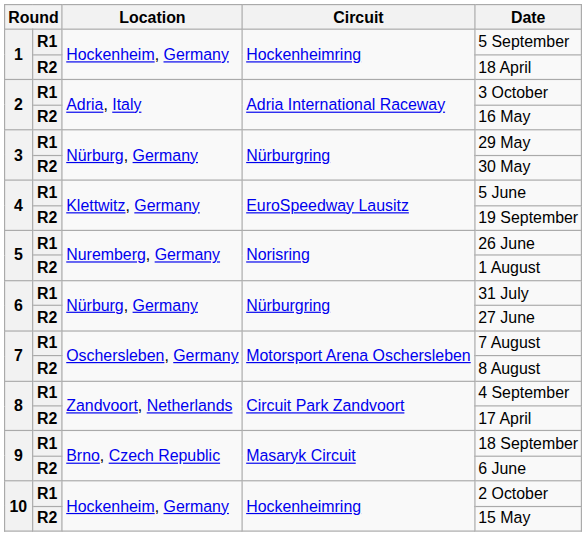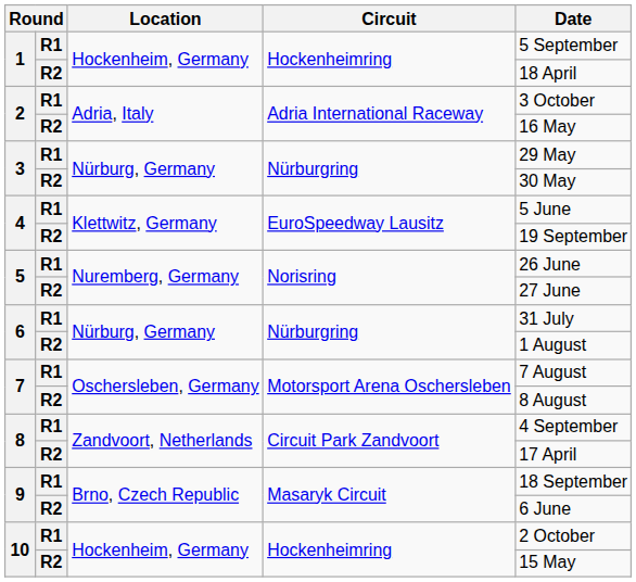5 / R2 | Date: 1 August -> 27 June
6 / R2 | Date: 27 June -> 1 August
